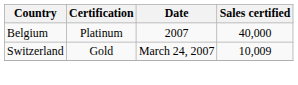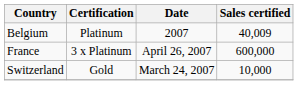Belgium | Sales certified: 40,000 -> 40,009
+ row: France | 3 x Platinum | April 26, 2007 | 600,000
Switzerland | Sales certified: 10,009 -> 10,000
